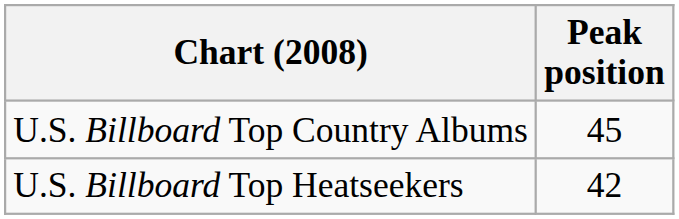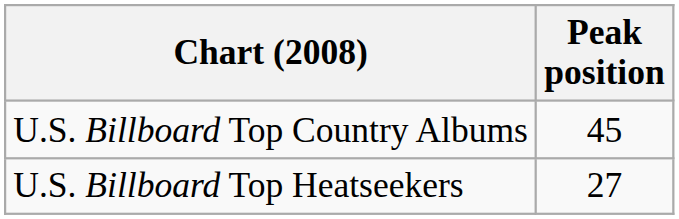U.S. Billboard Top Heatseekers | Peak position: 42 -> 27
